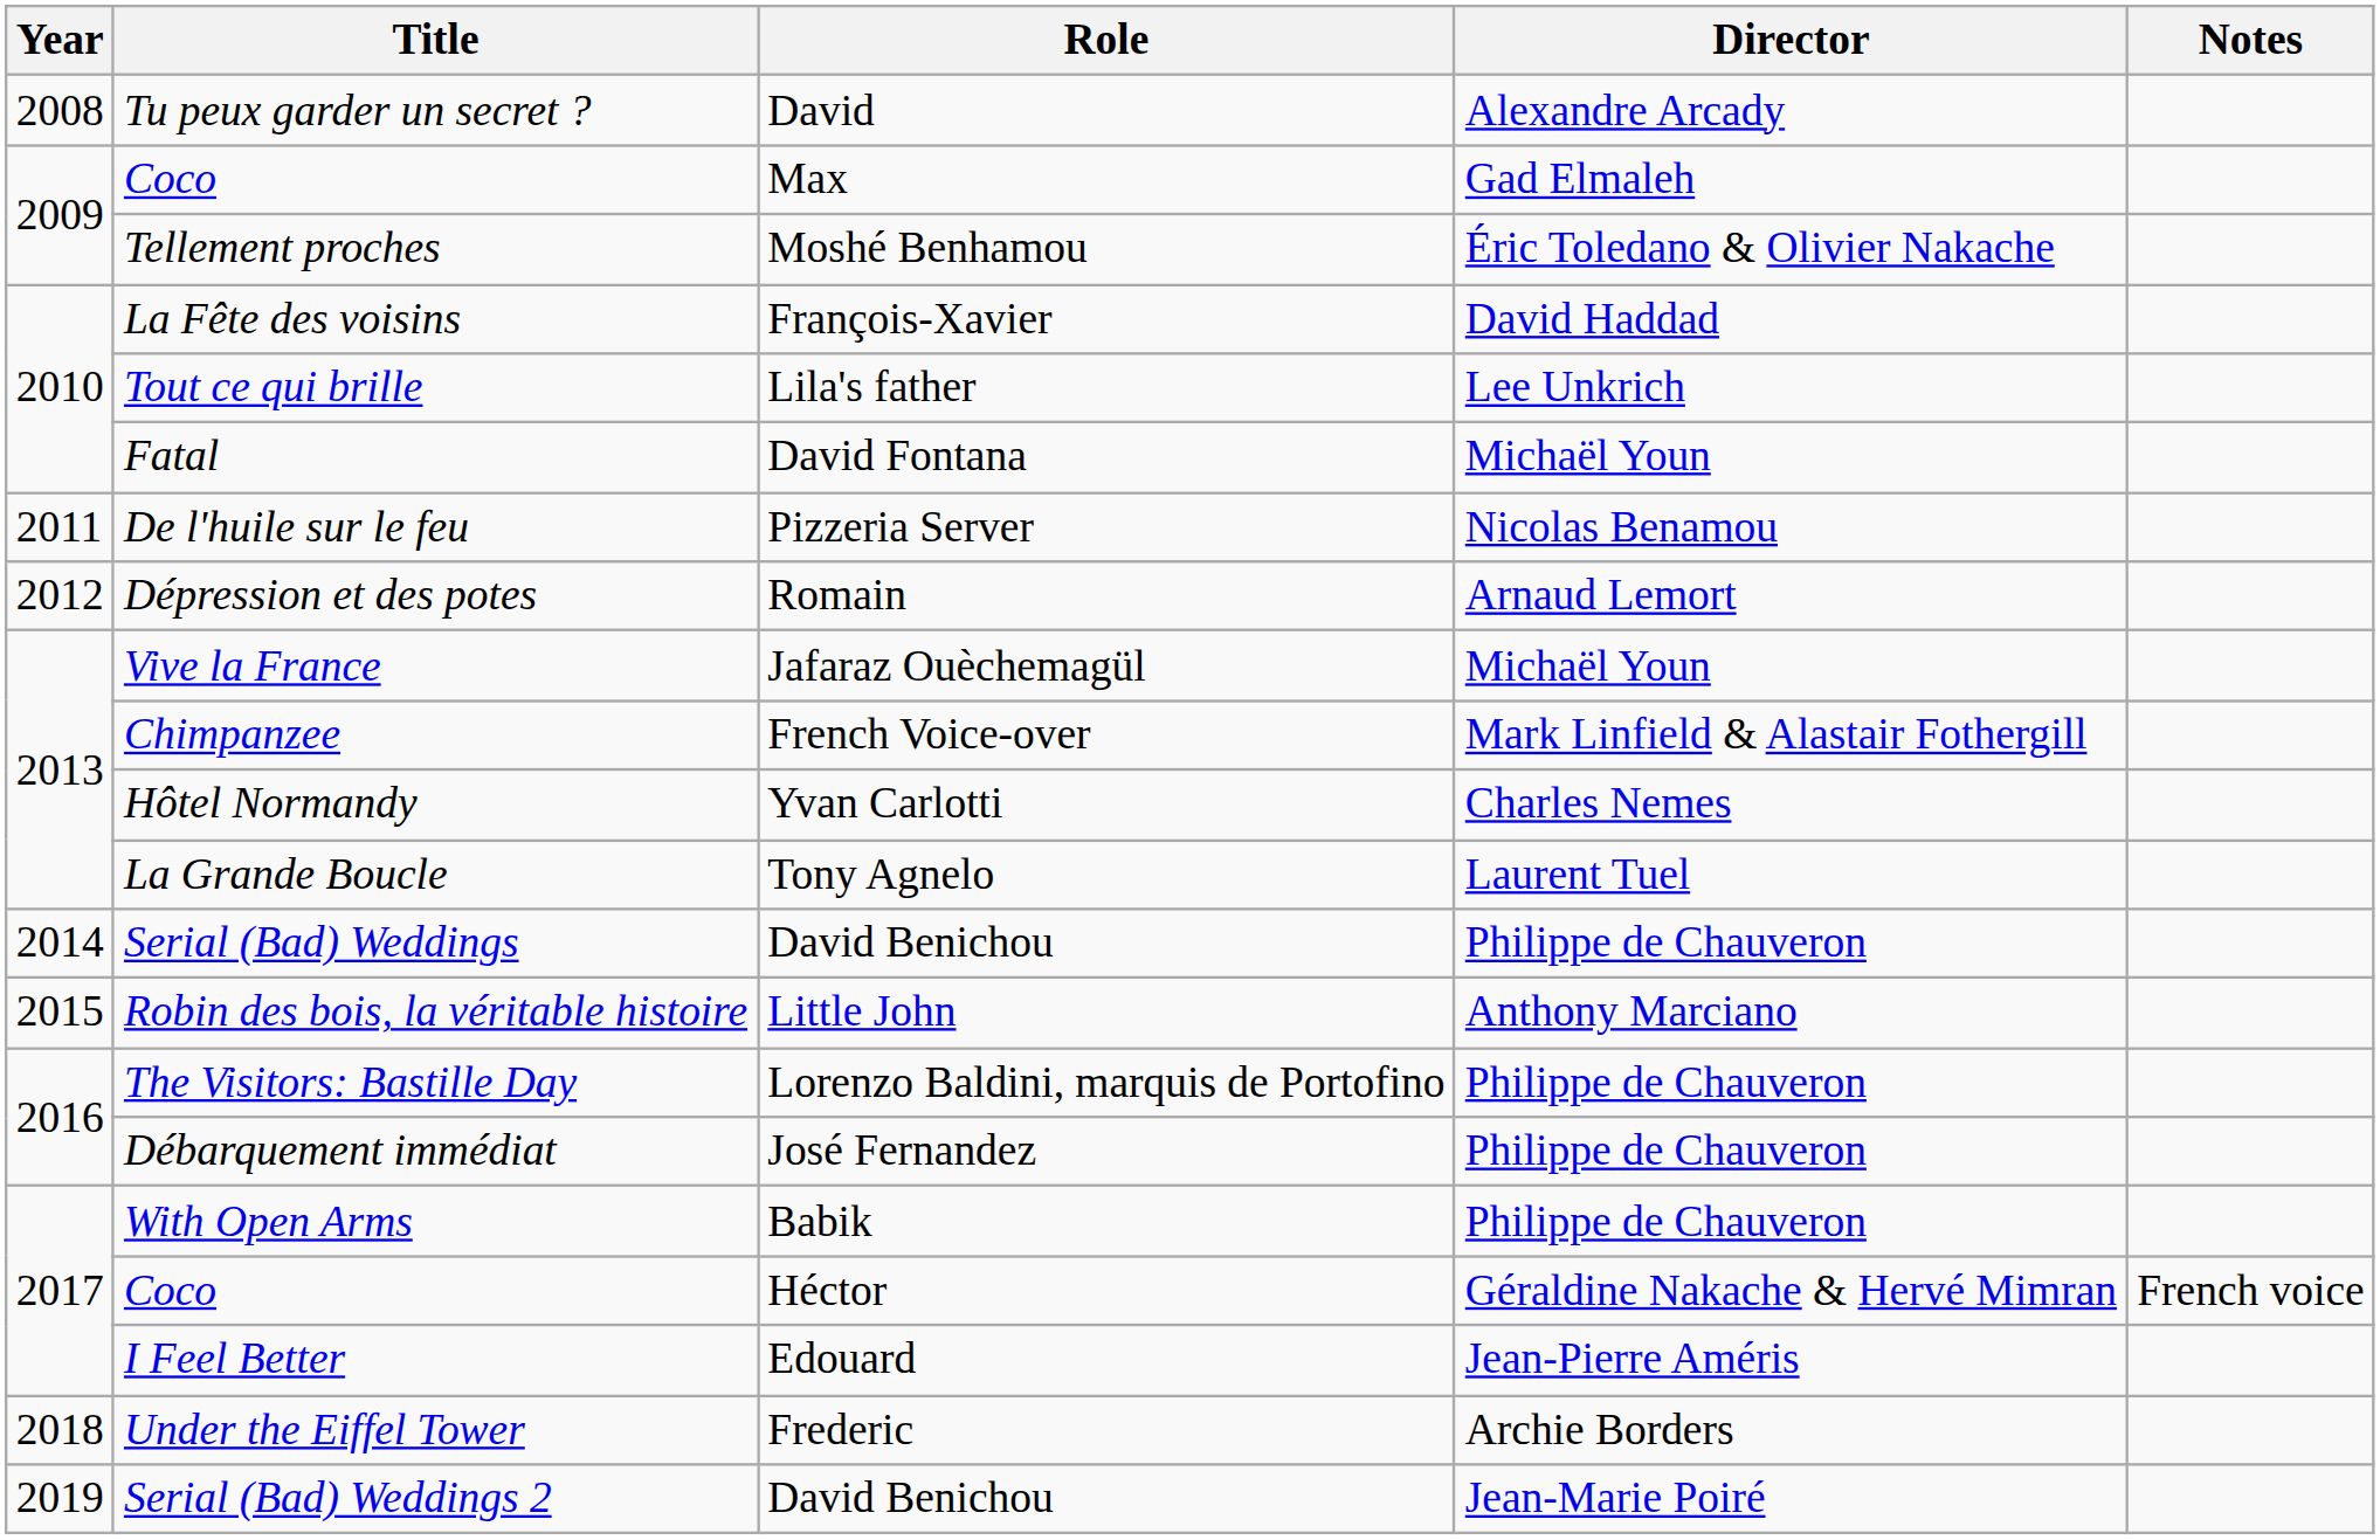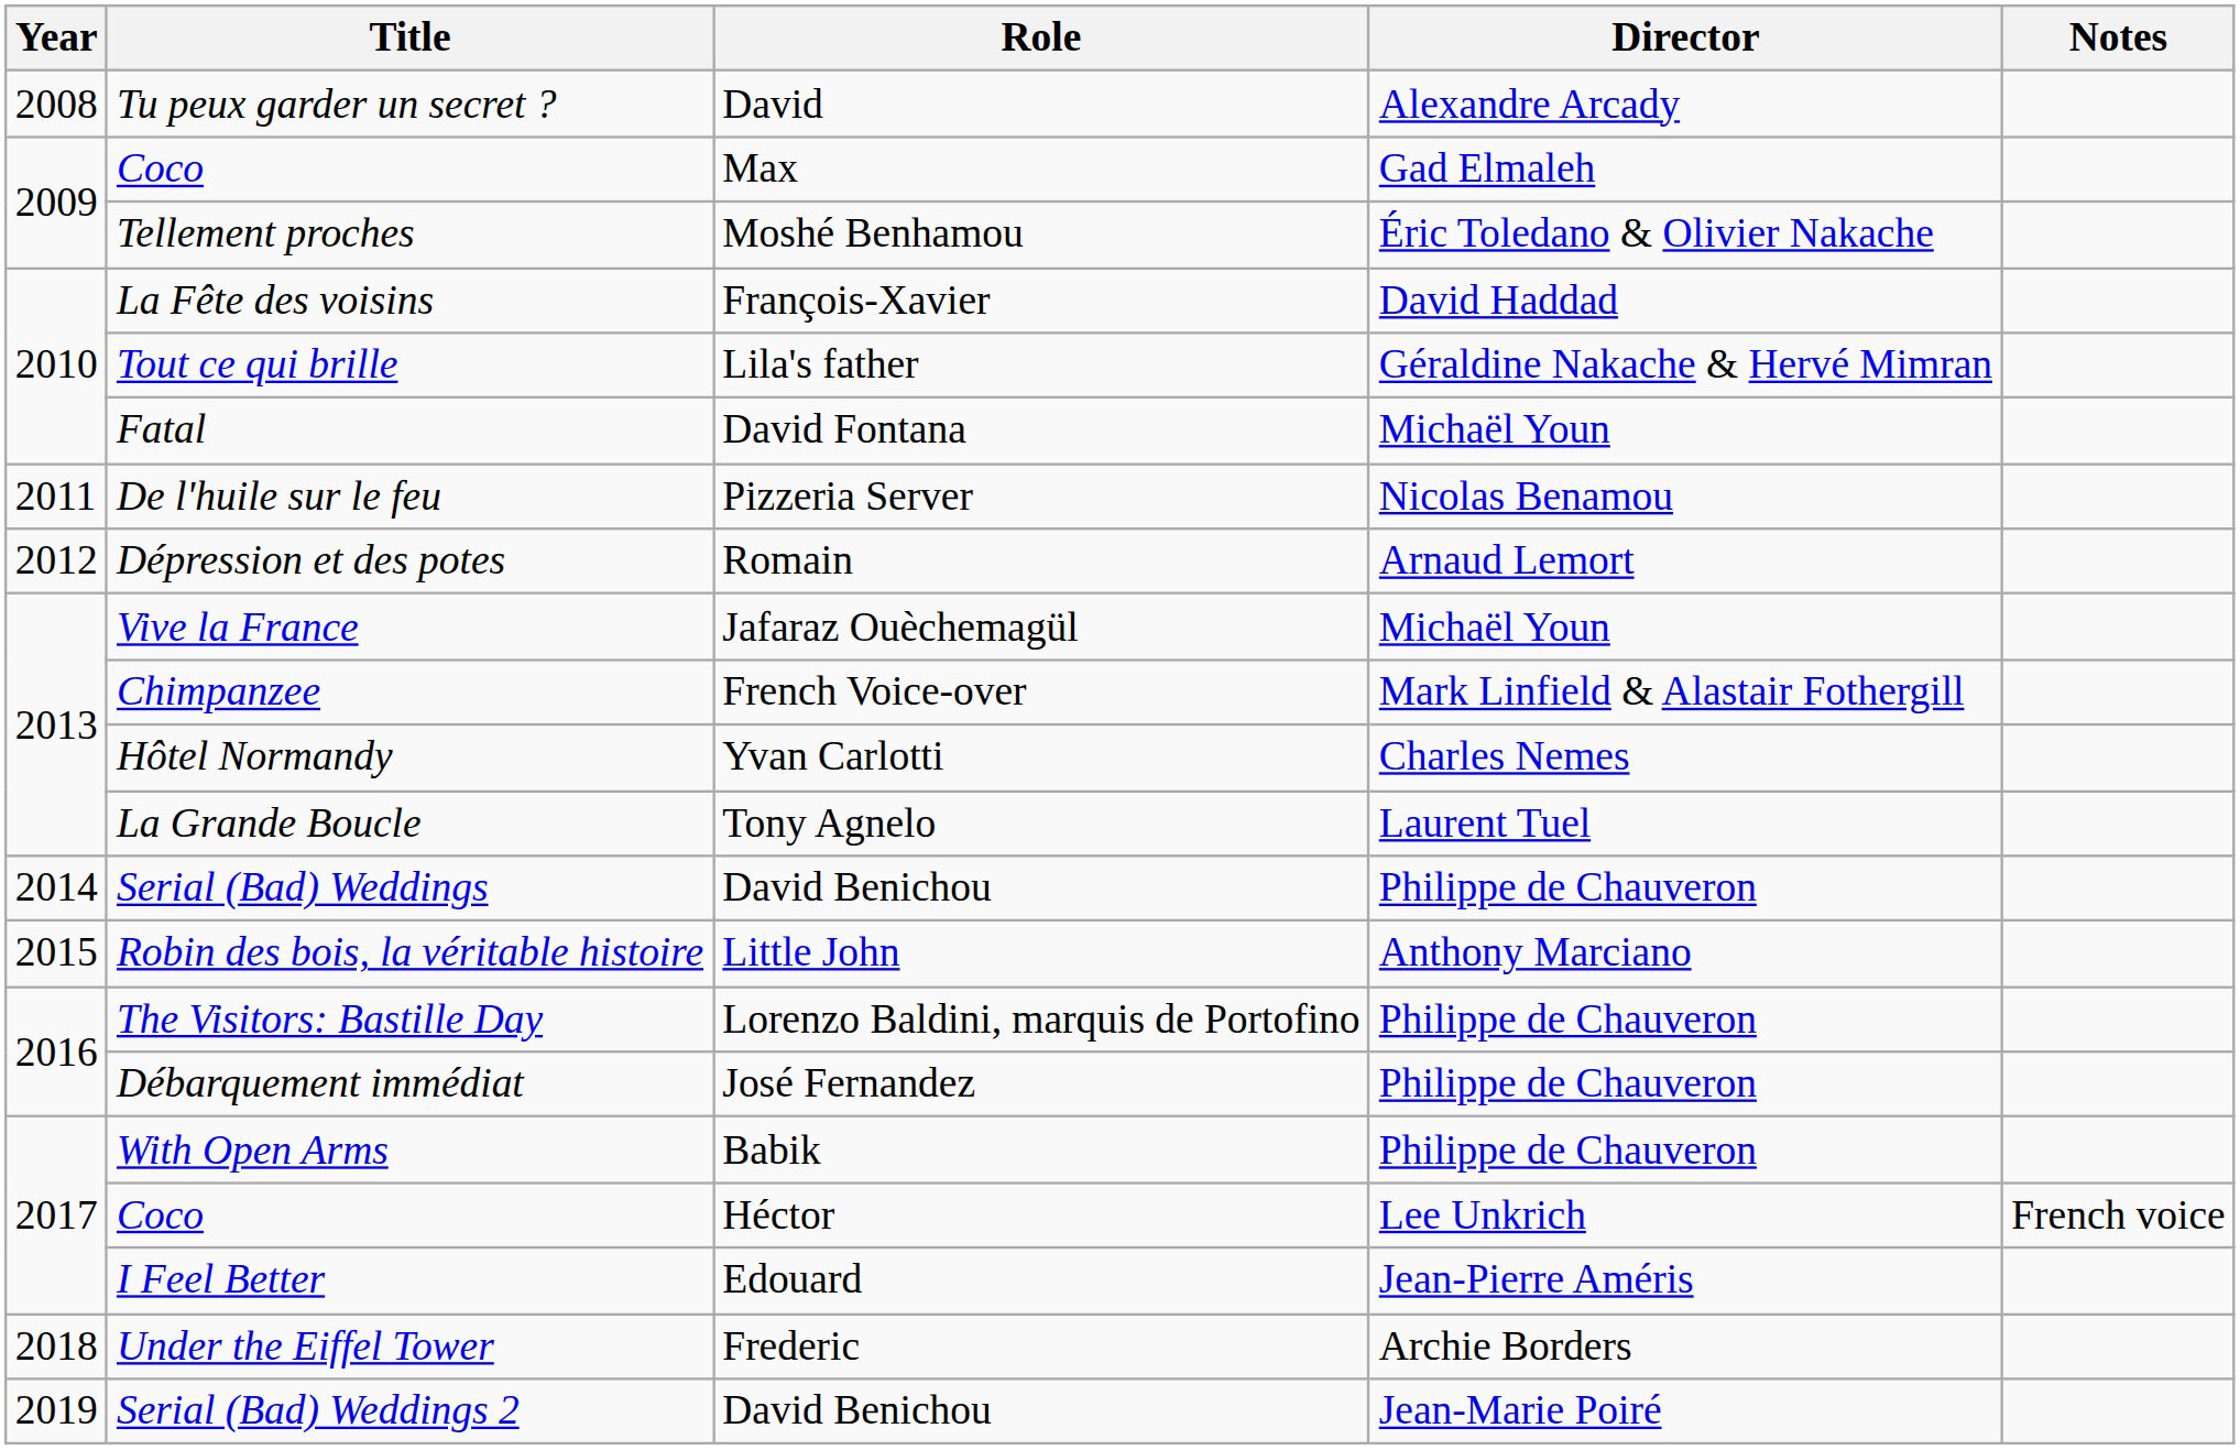Tout ce qui brille | Director: Lee Unkrich -> Géraldine Nakache & Hervé Mimran
Coco / Héctor | Director: Géraldine Nakache & Hervé Mimran -> Lee Unkrich
